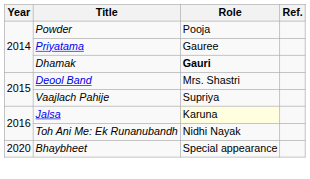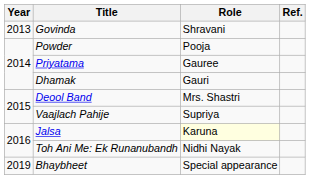+ row: 2013 | Govinda | Shravani
Dhamak | Role: bold -> normal
Bhaybheet | Year: 2020 -> 2019
